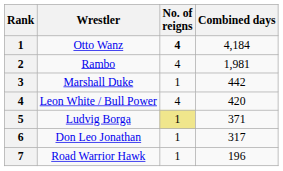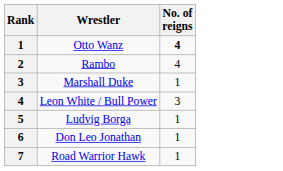- column: Combined days | 4,184 | 1,981 | 442 | 420 | 371 | 317 | 196
Leon White / Bull Power | No. of reigns: 4 -> 3
Ludvig Borga | No. of reigns: khaki background -> no background
